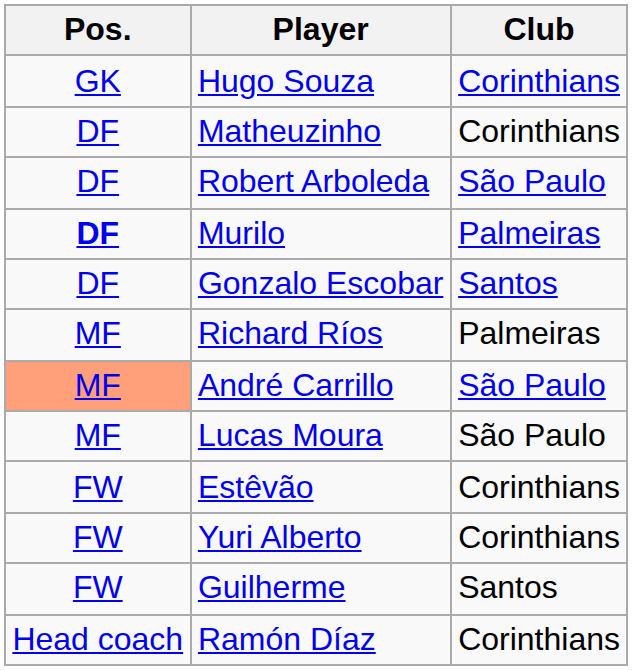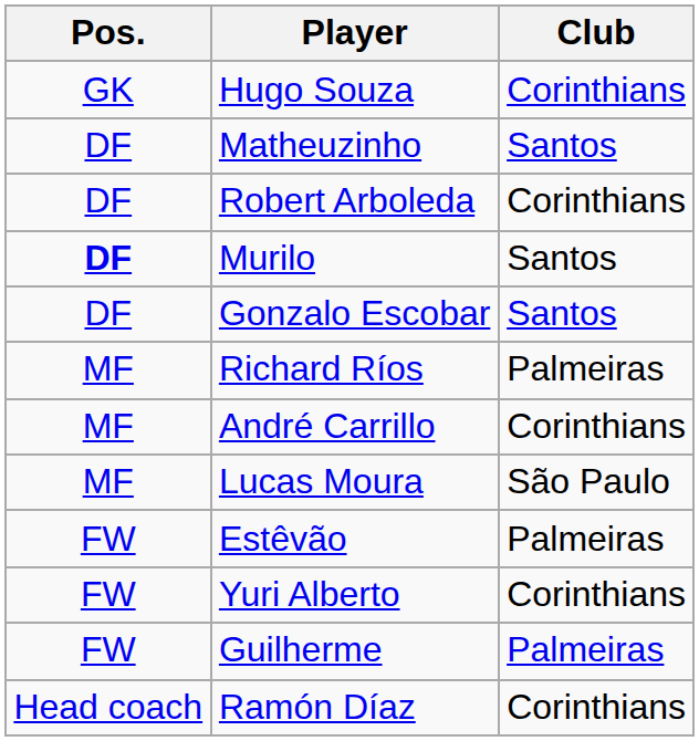Matheuzinho | Club: Corinthians -> Santos
Robert Arboleda | Club: São Paulo -> Corinthians
Murilo | Club: Palmeiras -> Santos
André Carrillo | Pos.: lightsalmon background -> no background
André Carrillo | Club: São Paulo -> Corinthians
Estêvão | Club: Corinthians -> Palmeiras
Guilherme | Club: Santos -> Palmeiras
